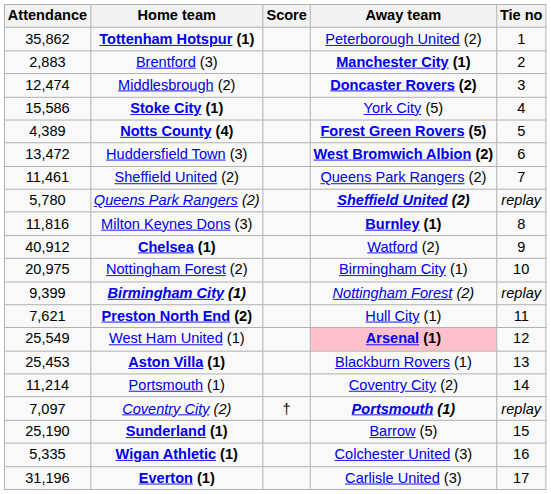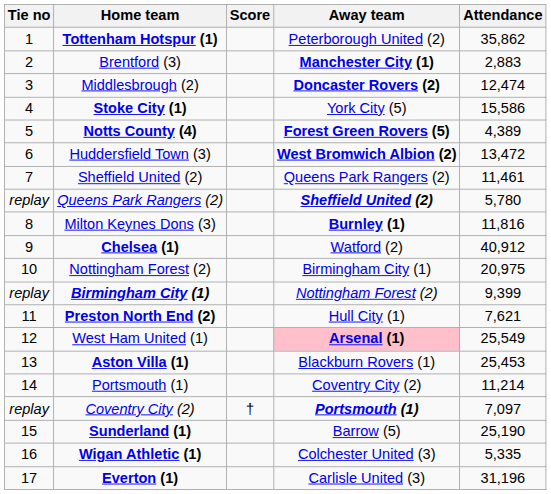columns swapped: Tie no <-> Attendance
